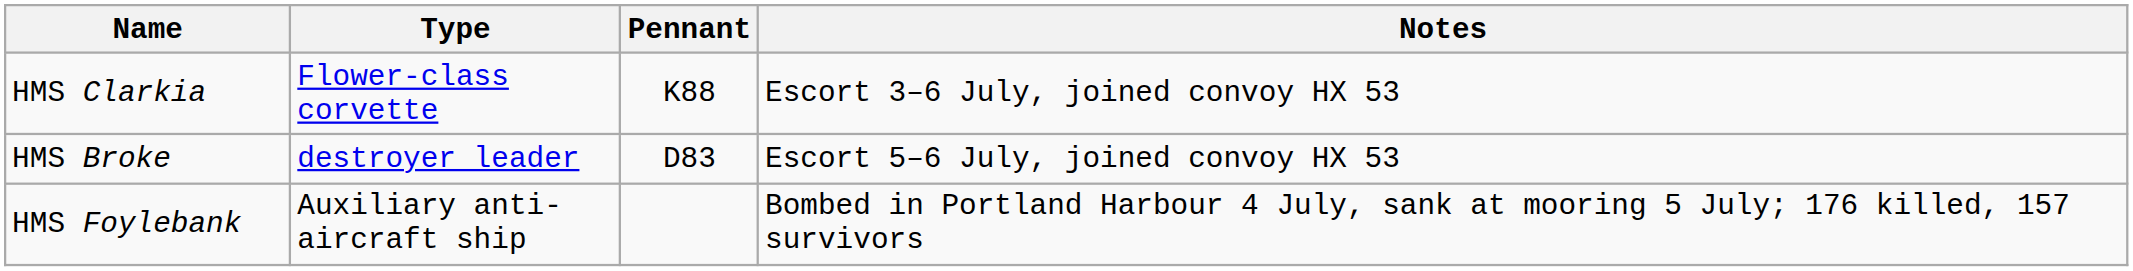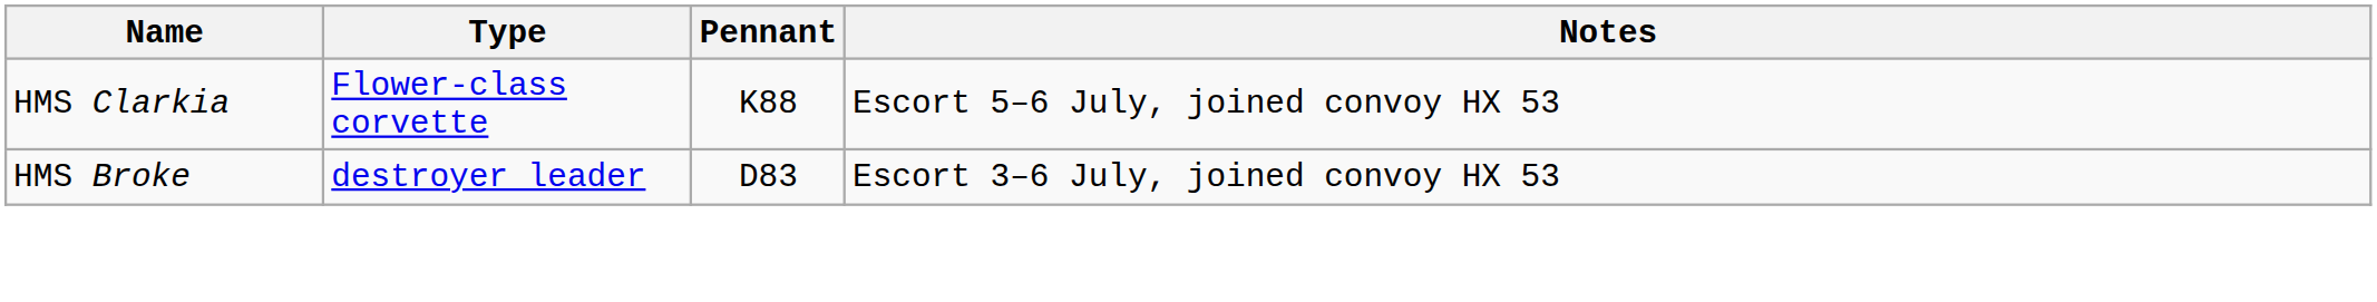HMS Clarkia | Notes: Escort 3–6 July, joined convoy HX 53 -> Escort 5–6 July, joined convoy HX 53
HMS Broke | Notes: Escort 5–6 July, joined convoy HX 53 -> Escort 3–6 July, joined convoy HX 53
- row: HMS Foylebank | Auxiliary anti-aircraft ship | Bombed in Portland Harbour 4 July, sank at mooring 5 July; 176 killed, 157 survivors
